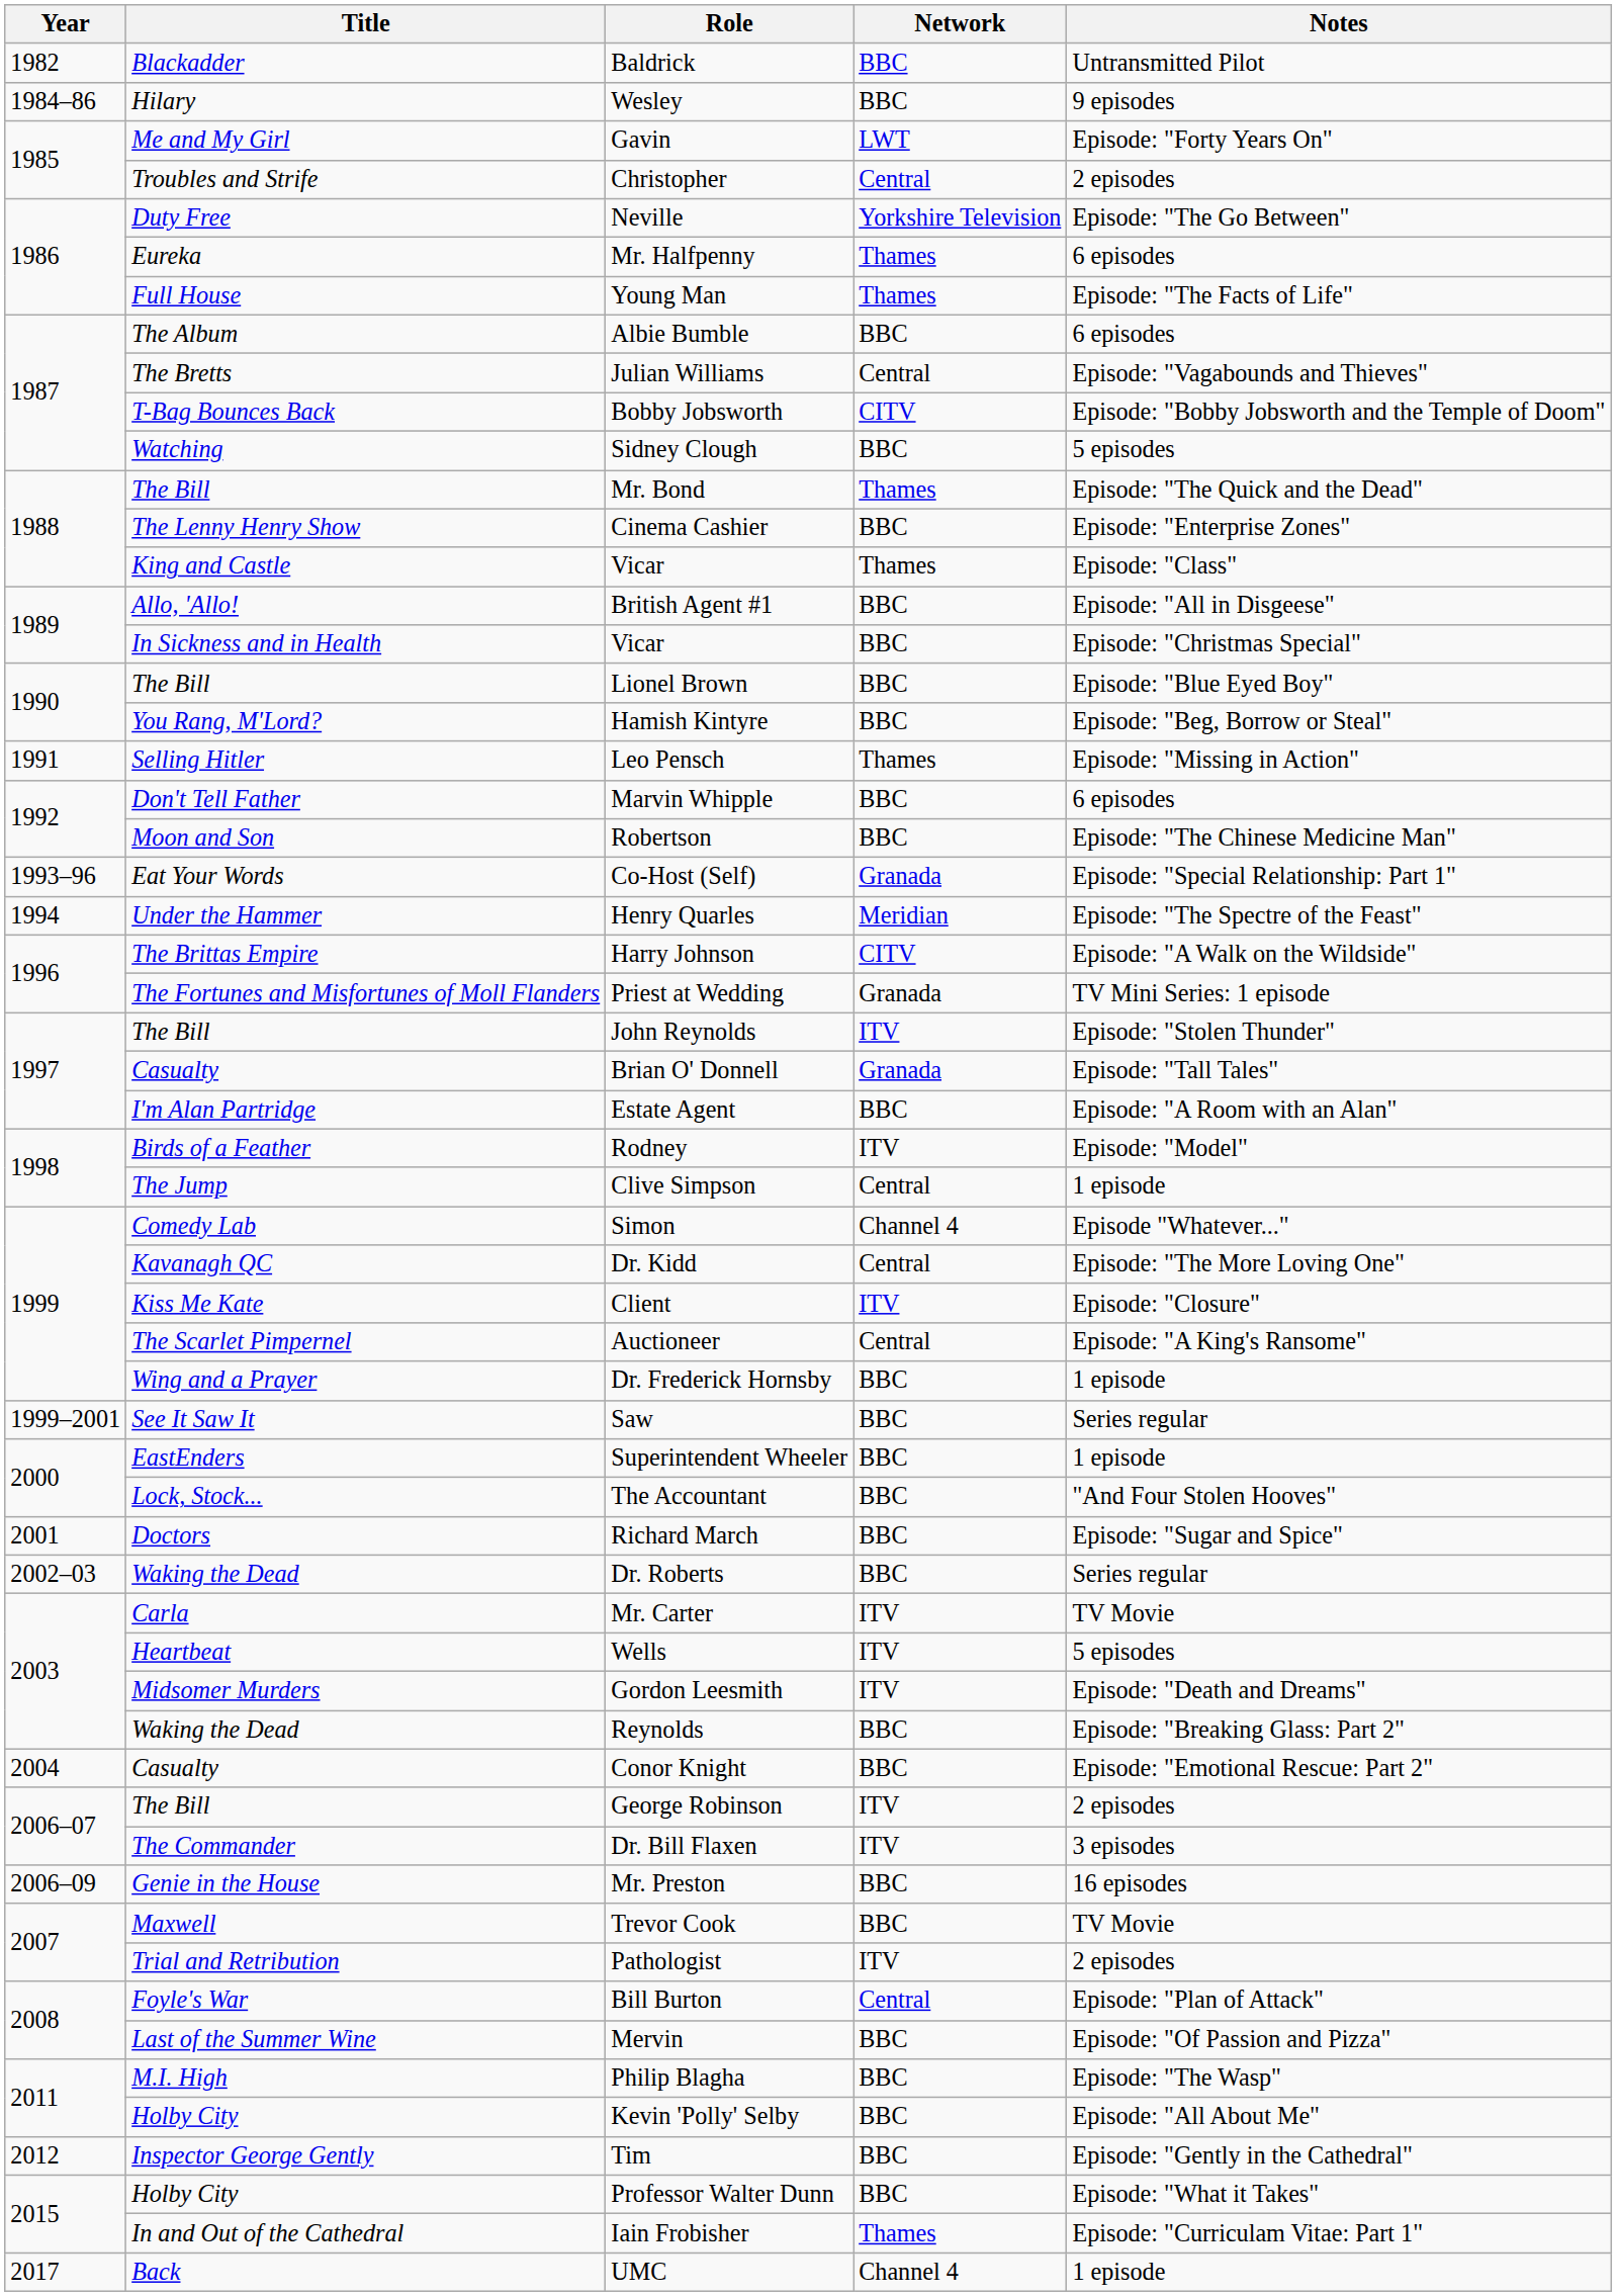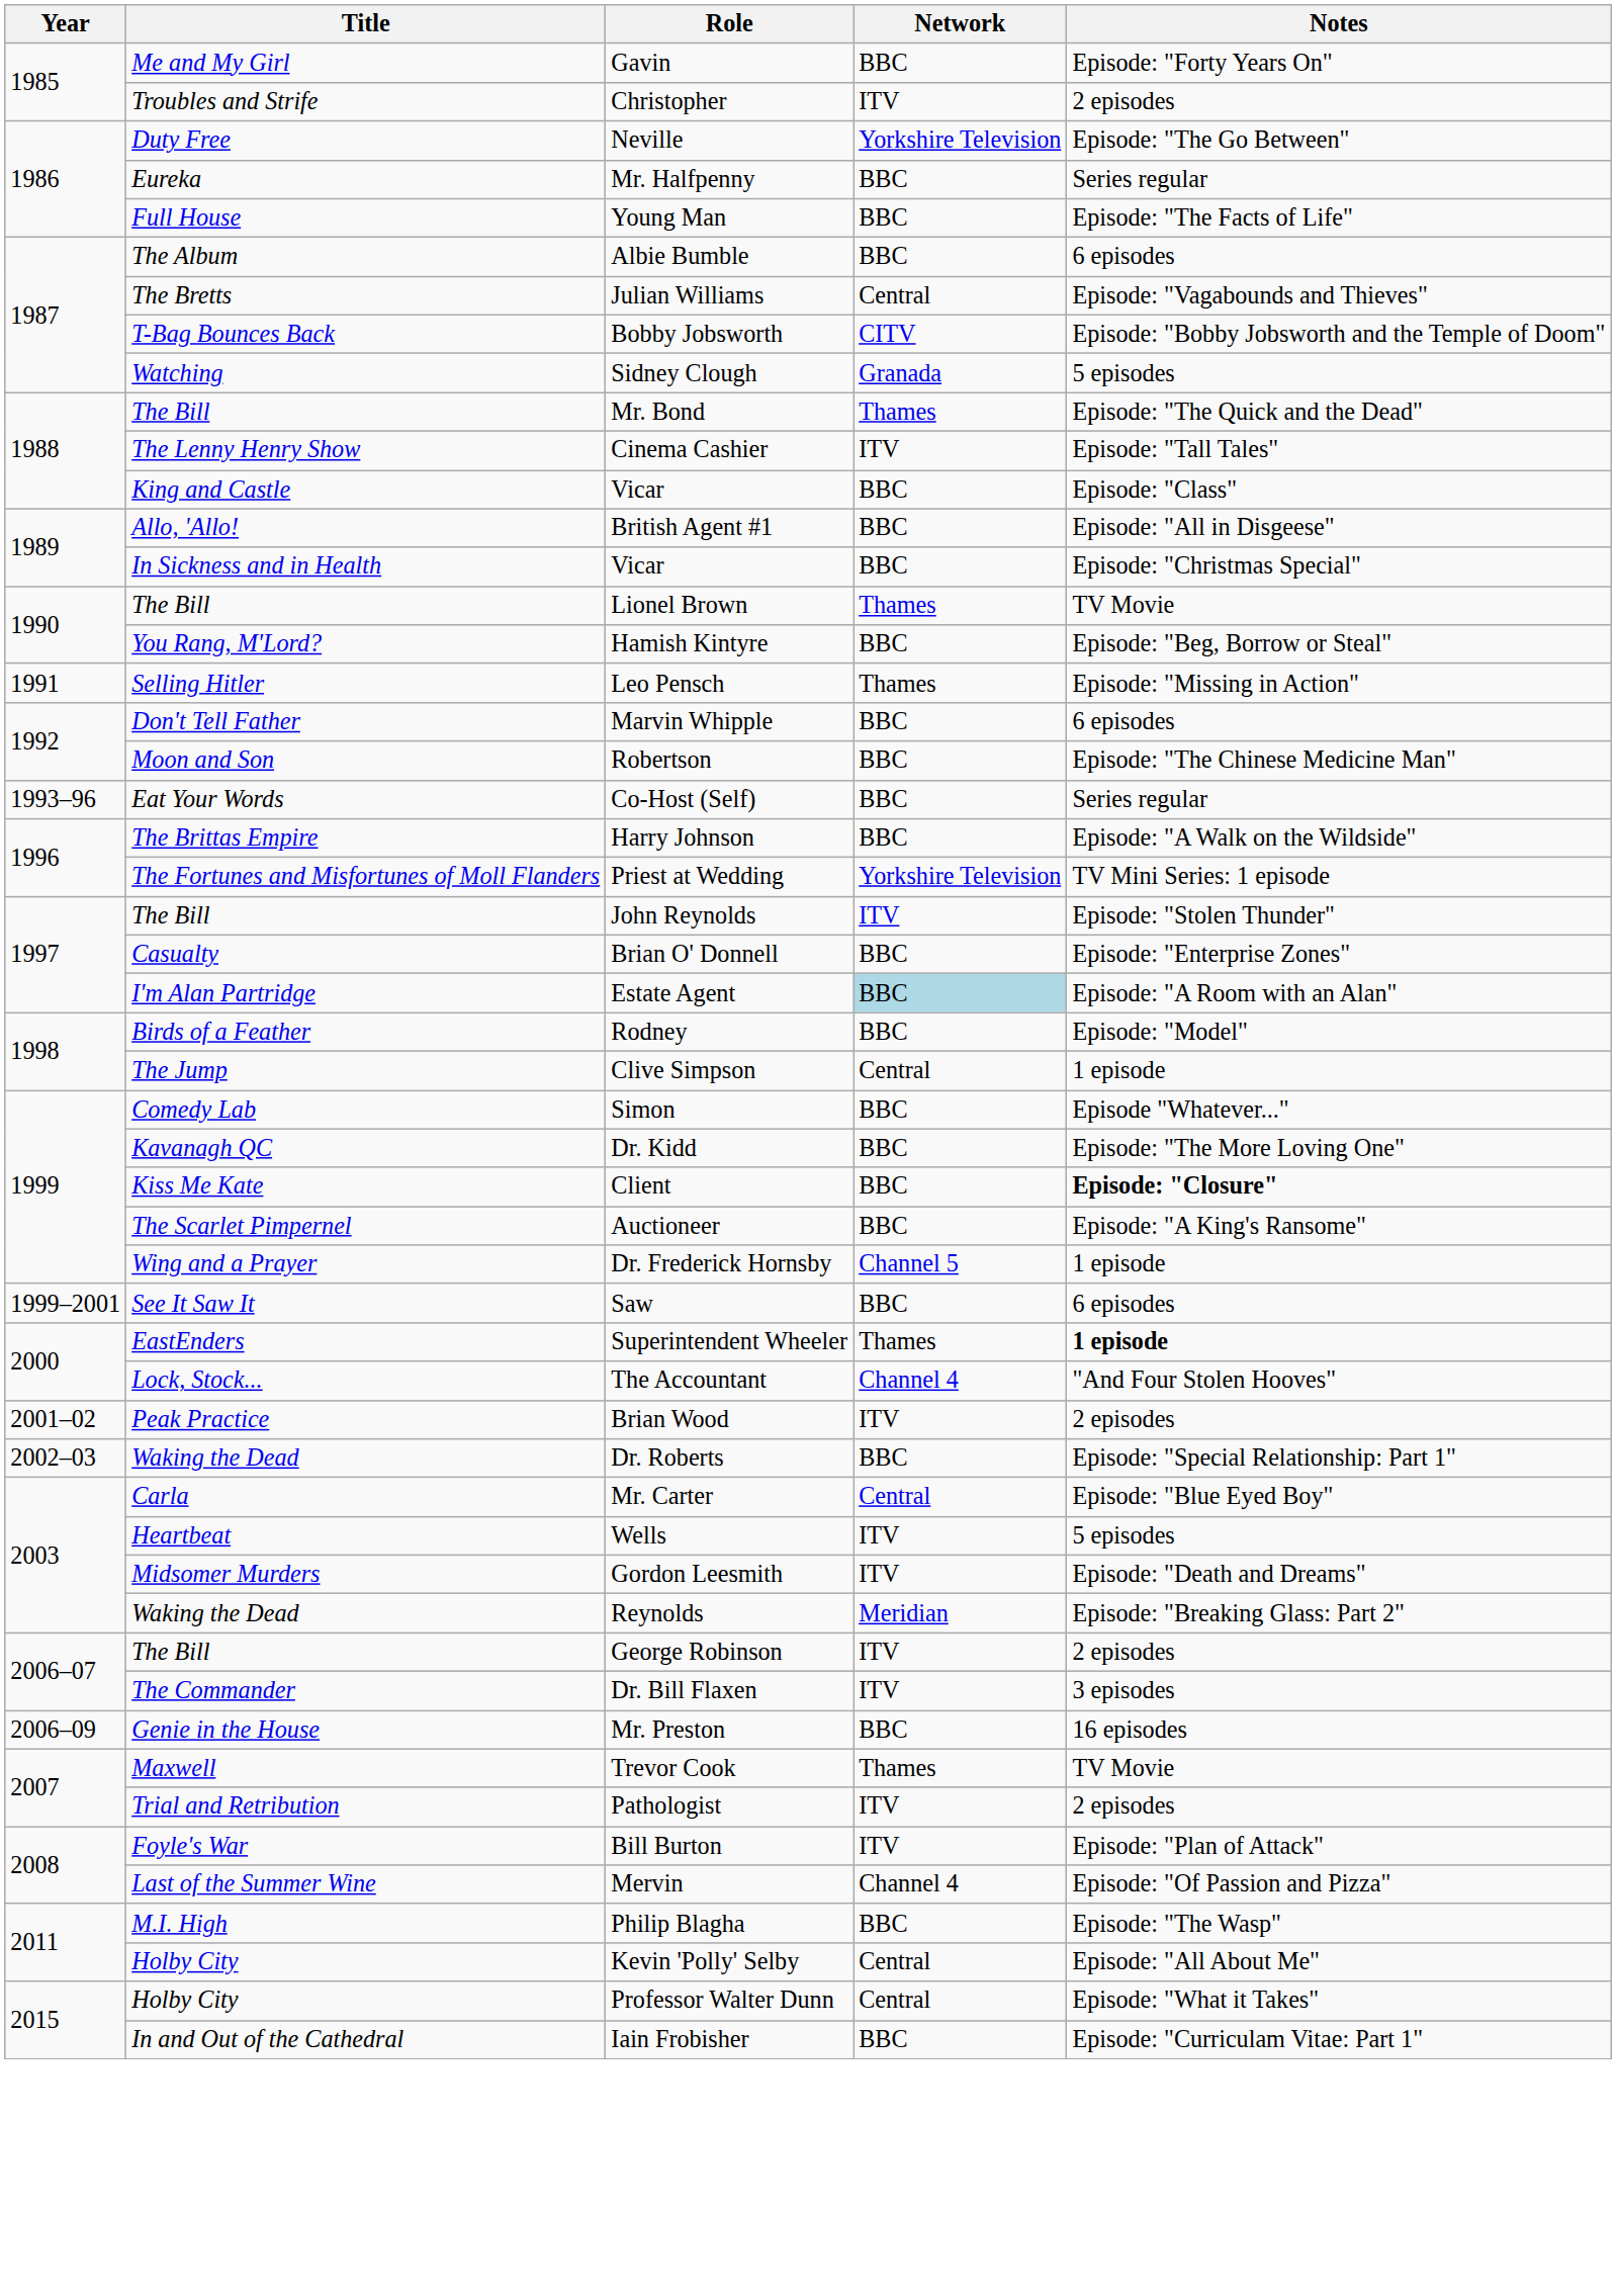- row: 1982 | Blackadder | Baldrick | BBC | Untransmitted Pilot
- row: 1984–86 | Hilary | Wesley | BBC | 9 episodes
Gavin | Network: LWT -> BBC
Christopher | Network: Central -> ITV
Mr. Halfpenny | Network: Thames -> BBC
Mr. Halfpenny | Notes: 6 episodes -> Series regular
Young Man | Network: Thames -> BBC
Sidney Clough | Network: BBC -> Granada
Cinema Cashier | Network: BBC -> ITV
Cinema Cashier | Notes: Episode: "Enterprise Zones" -> Episode: "Tall Tales"
King and Castle / Vicar | Network: Thames -> BBC
Lionel Brown | Network: BBC -> Thames
Lionel Brown | Notes: Episode: "Blue Eyed Boy" -> TV Movie
Co-Host (Self) | Network: Granada -> BBC
Co-Host (Self) | Notes: Episode: "Special Relationship: Part 1" -> Series regular
- row: 1994 | Under the Hammer | Henry Quarles | Meridian | Episode: "The Spectre of the Feast"
Harry Johnson | Network: CITV -> BBC
Priest at Wedding | Network: Granada -> Yorkshire Television
Brian O' Donnell | Network: Granada -> BBC
Brian O' Donnell | Notes: Episode: "Tall Tales" -> Episode: "Enterprise Zones"
Estate Agent | Network: no background -> lightblue background
Rodney | Network: ITV -> BBC
Simon | Network: Channel 4 -> BBC
Dr. Kidd | Network: Central -> BBC
Client | Network: ITV -> BBC
Client | Notes: normal -> bold
Auctioneer | Network: Central -> BBC
Dr. Frederick Hornsby | Network: BBC -> Channel 5
Saw | Notes: Series regular -> 6 episodes
Superintendent Wheeler | Network: BBC -> Thames
Superintendent Wheeler | Notes: normal -> bold
The Accountant | Network: BBC -> Channel 4
- row: 2001 | Doctors | Richard March | BBC | Episode: "Sugar and Spice"
+ row: 2001–02 | Peak Practice | Brian Wood | ITV | 2 episodes
Dr. Roberts | Notes: Series regular -> Episode: "Special Relationship: Part 1"
Mr. Carter | Network: ITV -> Central
Mr. Carter | Notes: TV Movie -> Episode: "Blue Eyed Boy"
Reynolds | Network: BBC -> Meridian
- row: 2004 | Casualty | Conor Knight | BBC | Episode: "Emotional Rescue: Part 2"
Trevor Cook | Network: BBC -> Thames
Bill Burton | Network: Central -> ITV
Mervin | Network: BBC -> Channel 4
Kevin 'Polly' Selby | Network: BBC -> Central
- row: 2012 | Inspector George Gently | Tim | BBC | Episode: "Gently in the Cathedral"
Professor Walter Dunn | Network: BBC -> Central
Iain Frobisher | Network: Thames -> BBC
- row: 2017 | Back | UMC | Channel 4 | 1 episode
